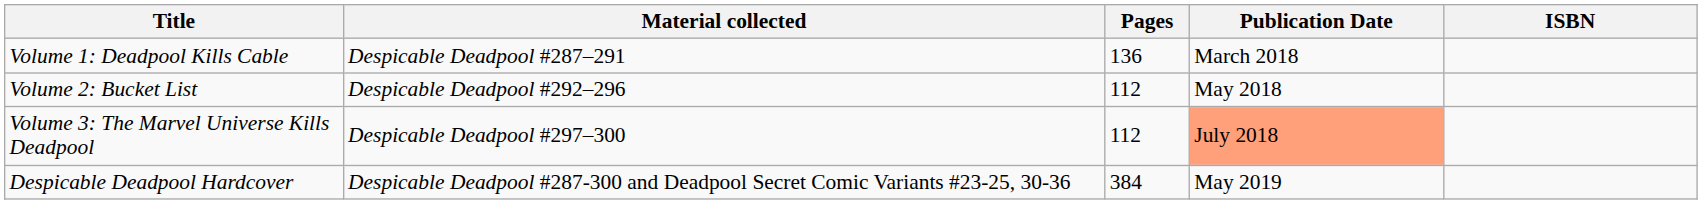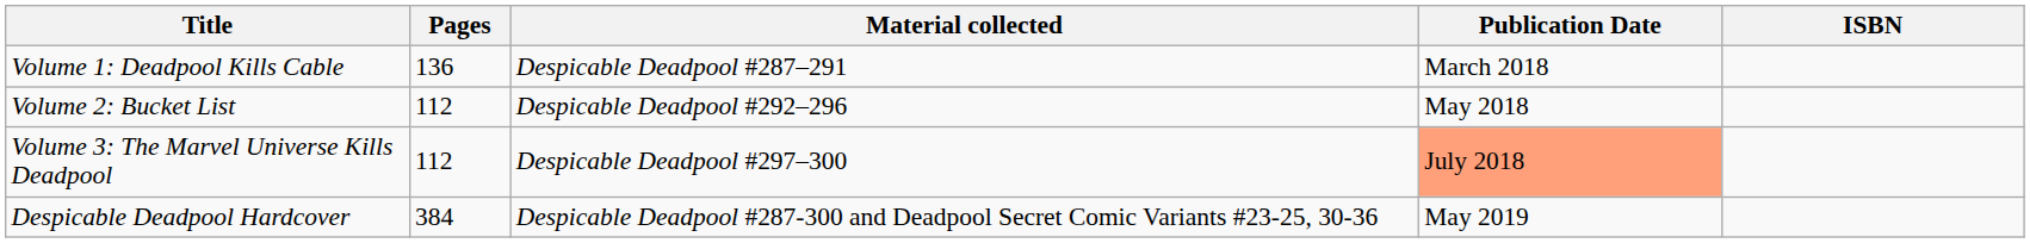columns swapped: Material collected <-> Pages
